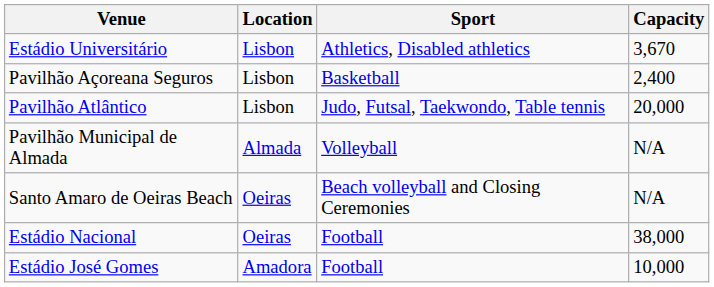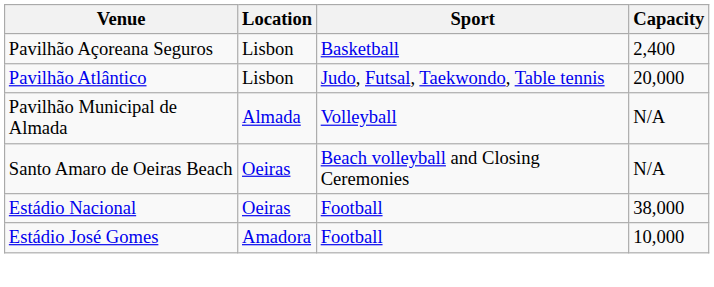- row: Estádio Universitário | Lisbon | Athletics, Disabled athletics | 3,670
